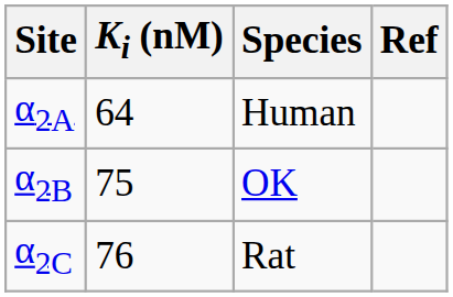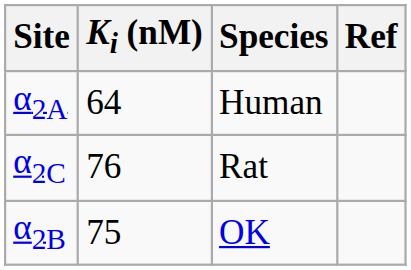rows swapped: α2B <-> α2C
